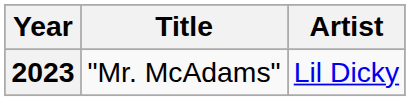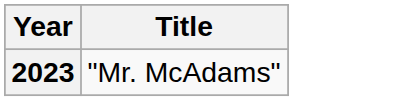- column: Artist | Lil Dicky
